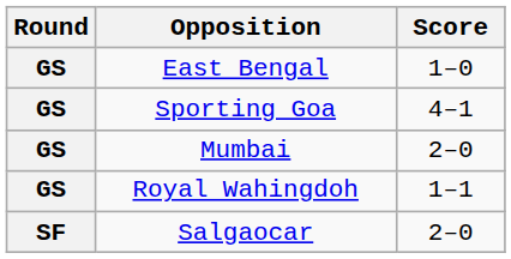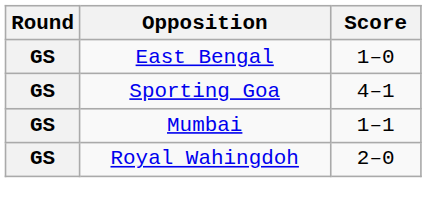Mumbai | Score: 2–0 -> 1–1
Royal Wahingdoh | Score: 1–1 -> 2–0
- row: SF | Salgaocar | 2–0
